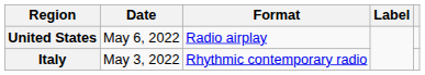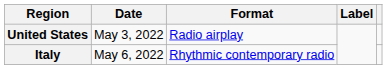United States | Date: May 6, 2022 -> May 3, 2022
Italy | Date: May 3, 2022 -> May 6, 2022
